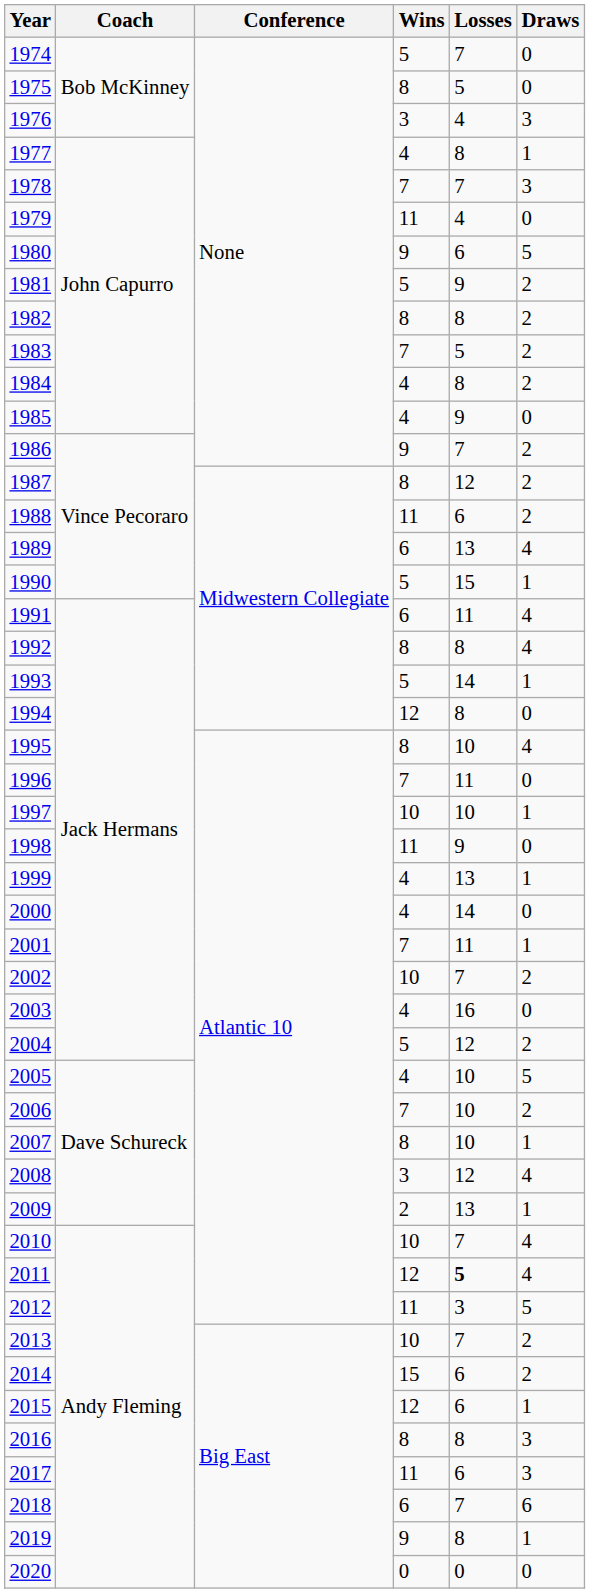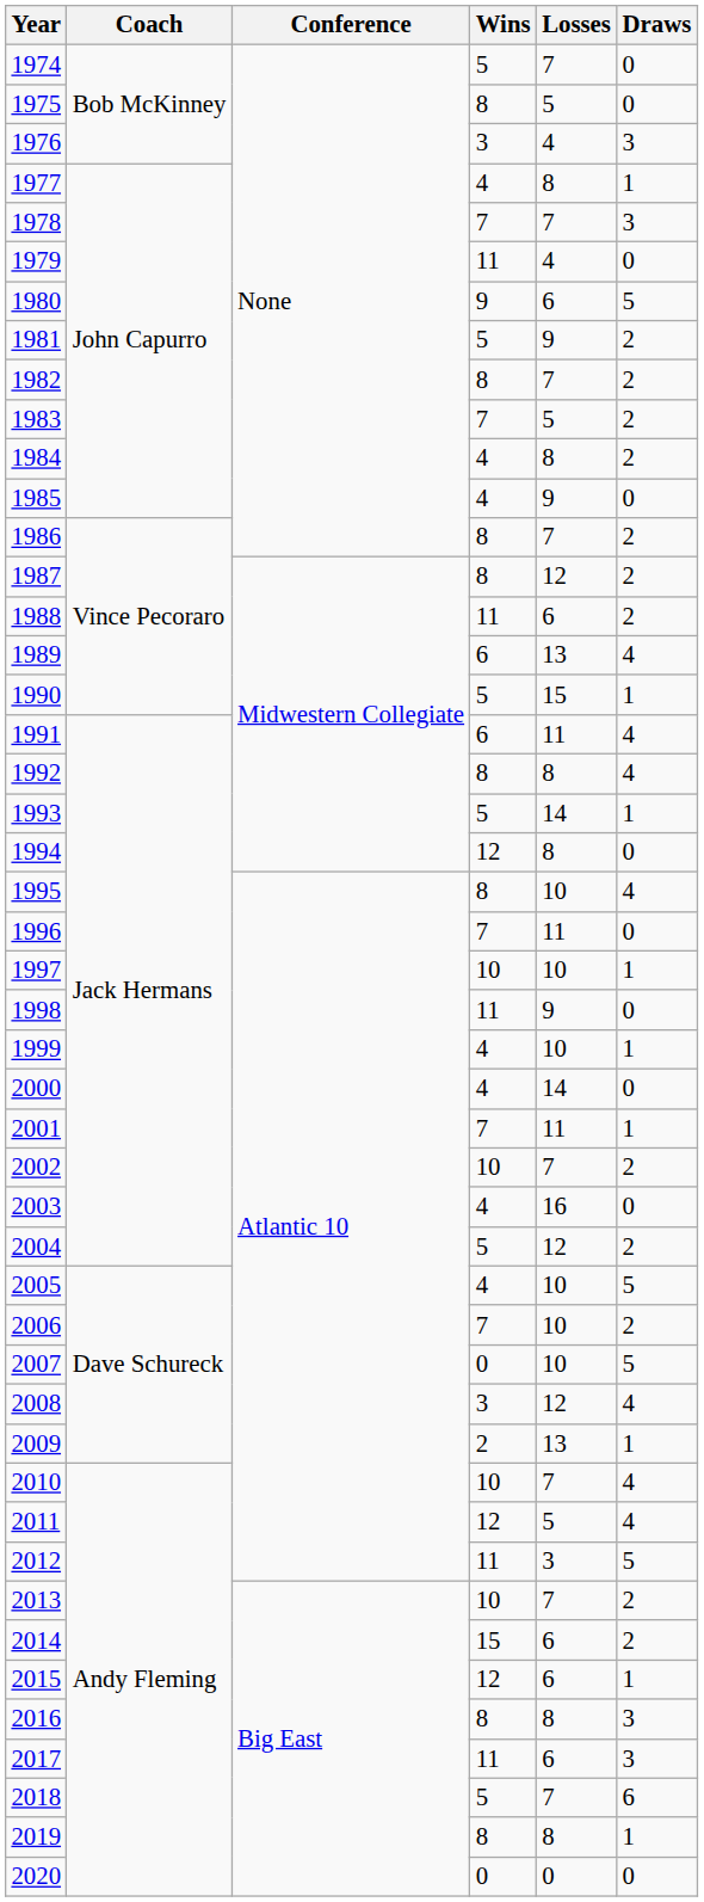1982 | Losses: 8 -> 7
1986 | Wins: 9 -> 8
1999 | Losses: 13 -> 10
2007 | Wins: 8 -> 0
2007 | Draws: 1 -> 5
2011 | Losses: bold -> normal
2018 | Wins: 6 -> 5
2019 | Wins: 9 -> 8
